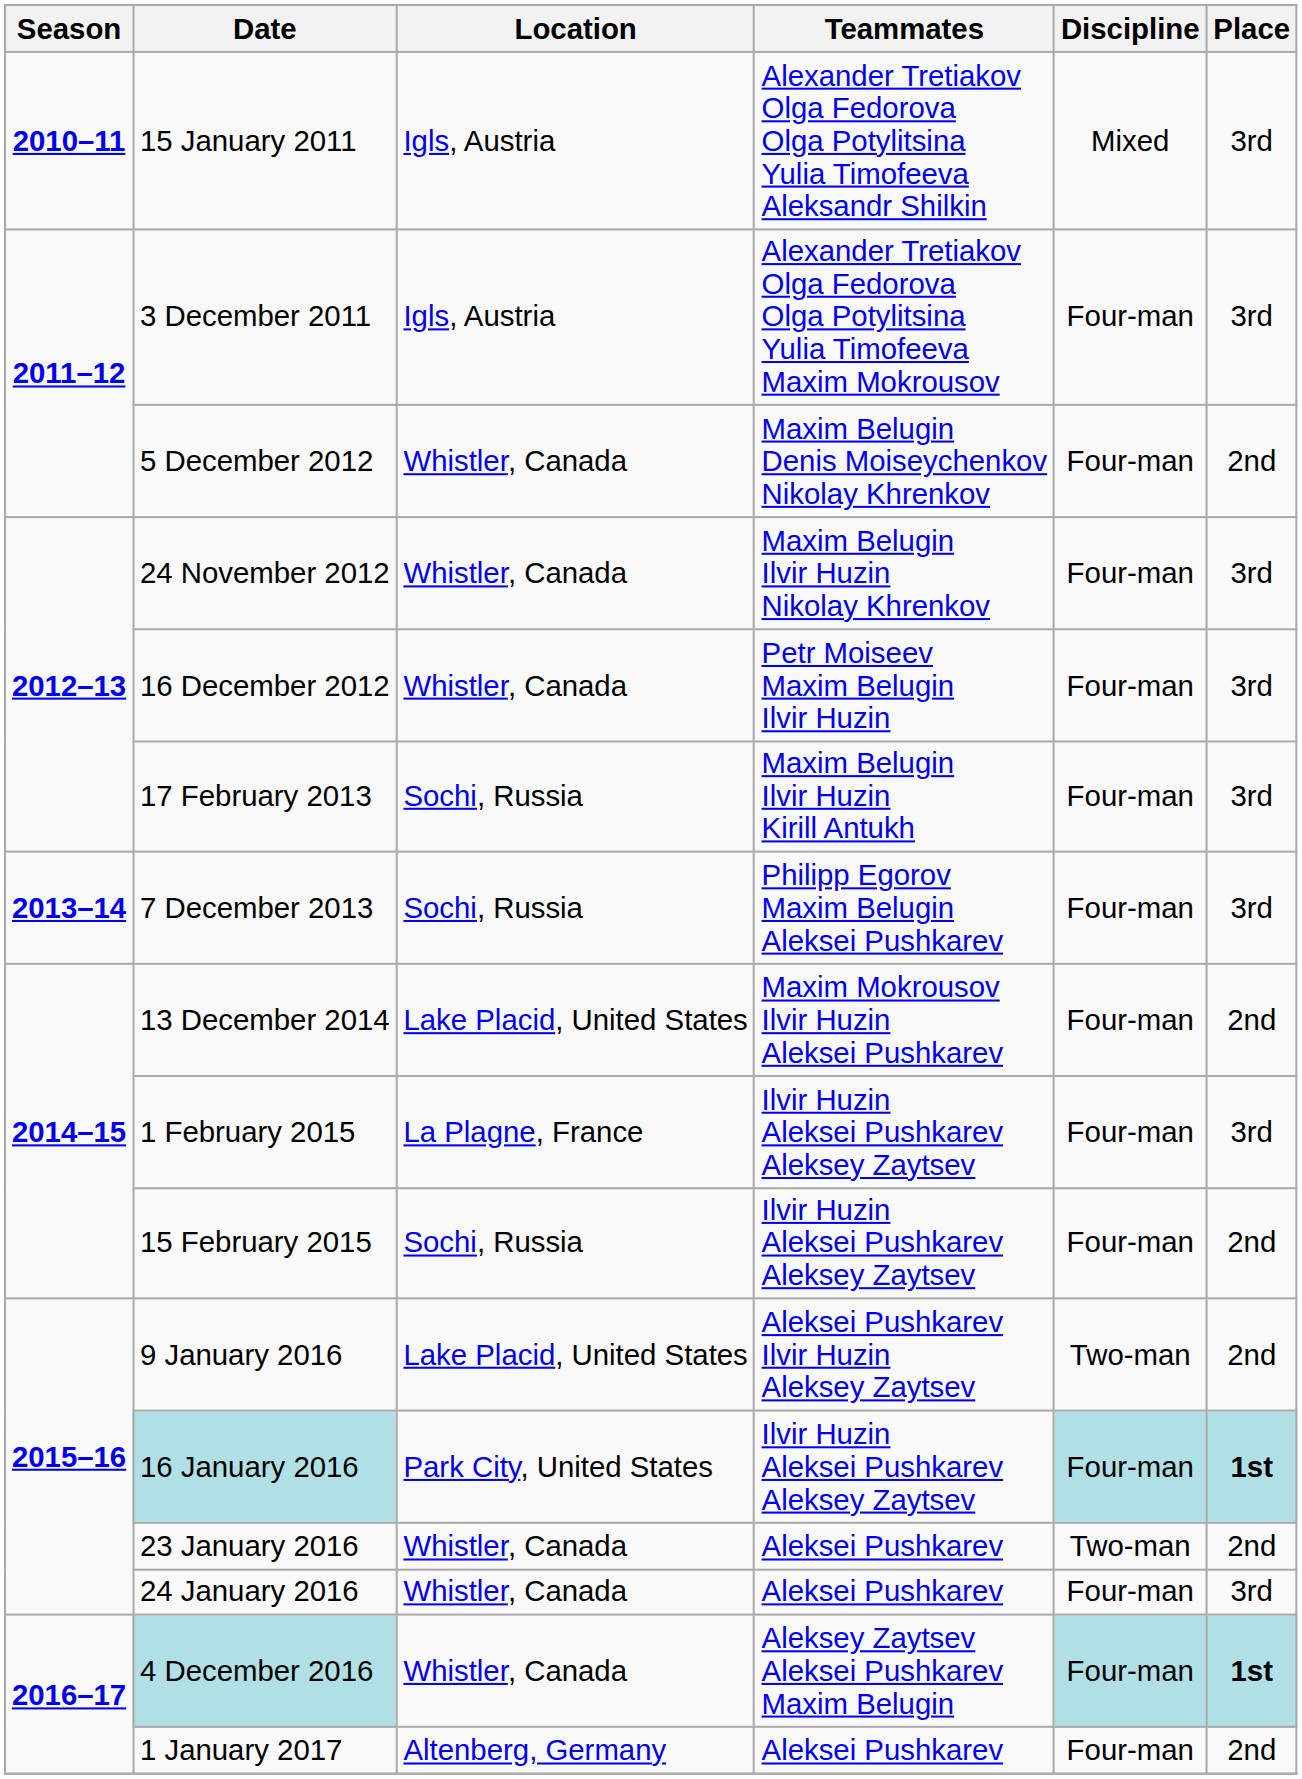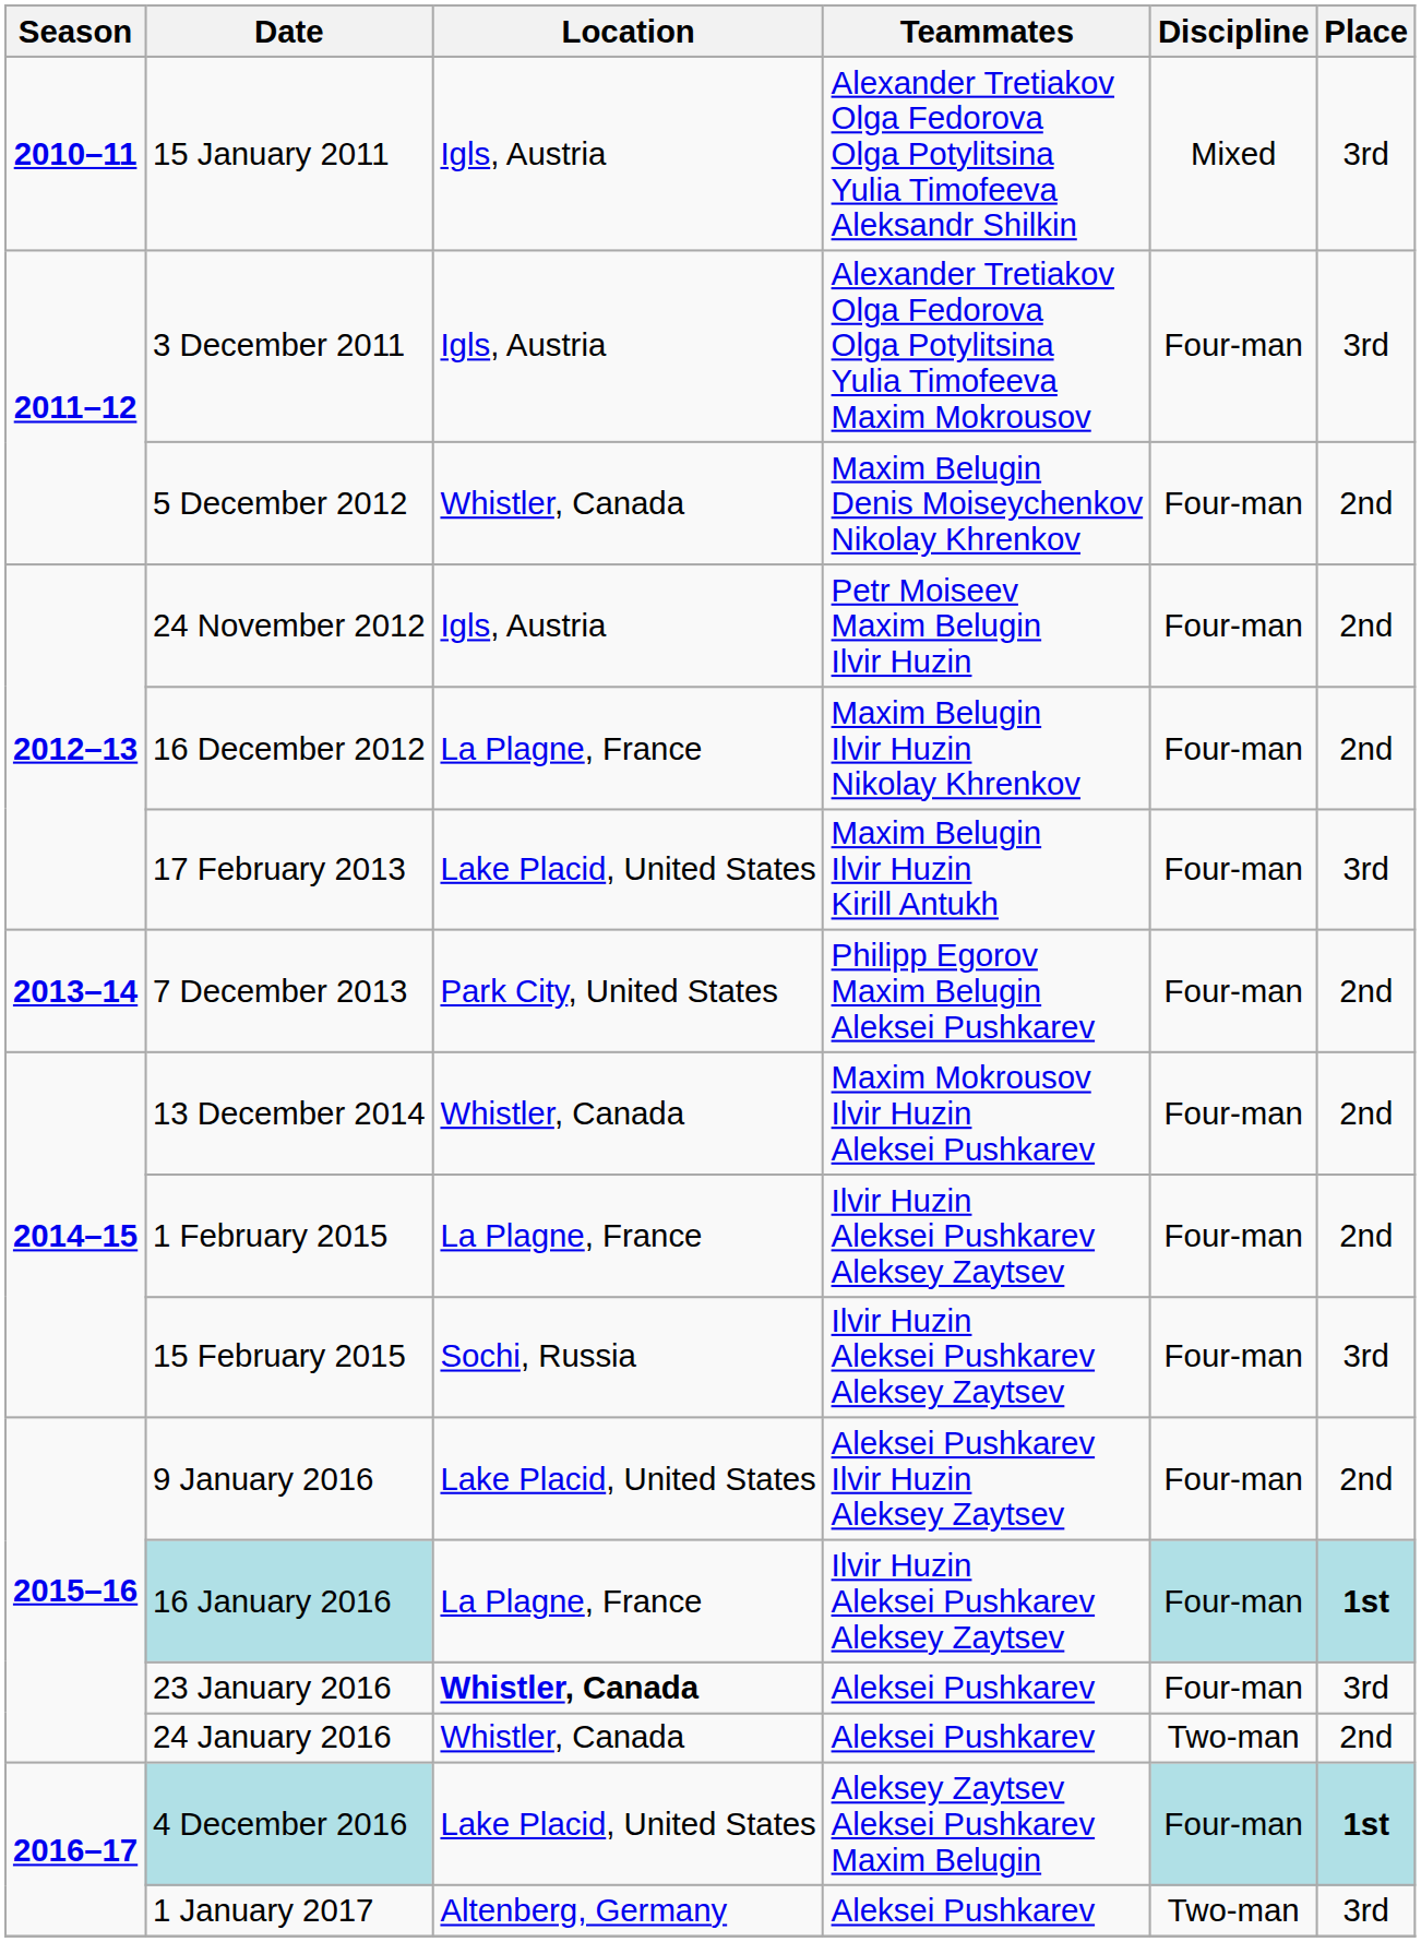24 November 2012 | Location: Whistler, Canada -> Igls, Austria
24 November 2012 | Teammates: Maxim Belugin Ilvir Huzin Nikolay Khrenkov -> Petr Moiseev Maxim Belugin Ilvir Huzin
24 November 2012 | Place: 3rd -> 2nd
16 December 2012 | Location: Whistler, Canada -> La Plagne, France
16 December 2012 | Teammates: Petr Moiseev Maxim Belugin Ilvir Huzin -> Maxim Belugin Ilvir Huzin Nikolay Khrenkov
16 December 2012 | Place: 3rd -> 2nd
17 February 2013 | Location: Sochi, Russia -> Lake Placid, United States
7 December 2013 | Location: Sochi, Russia -> Park City, United States
7 December 2013 | Place: 3rd -> 2nd
13 December 2014 | Location: Lake Placid, United States -> Whistler, Canada
1 February 2015 | Place: 3rd -> 2nd
15 February 2015 | Place: 2nd -> 3rd
9 January 2016 | Discipline: Two-man -> Four-man
16 January 2016 | Location: Park City, United States -> La Plagne, France
23 January 2016 | Location: normal -> bold
23 January 2016 | Discipline: Two-man -> Four-man
23 January 2016 | Place: 2nd -> 3rd
24 January 2016 | Discipline: Four-man -> Two-man
24 January 2016 | Place: 3rd -> 2nd
4 December 2016 | Location: Whistler, Canada -> Lake Placid, United States
1 January 2017 | Discipline: Four-man -> Two-man
1 January 2017 | Place: 2nd -> 3rd
